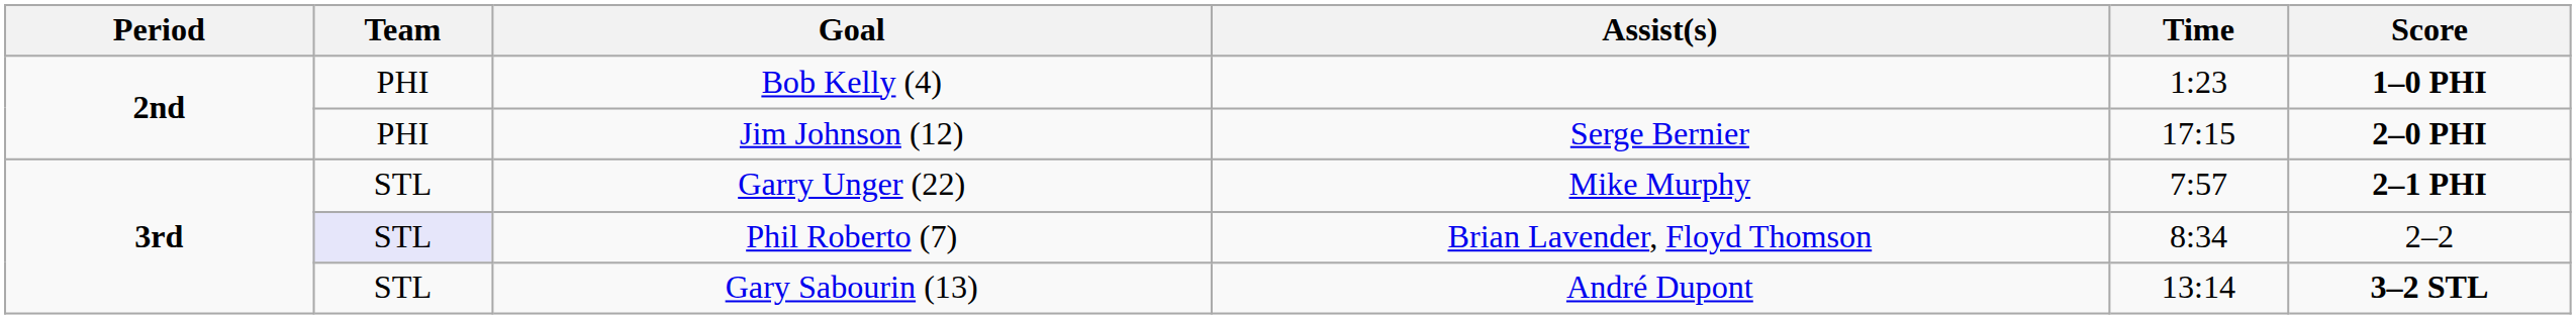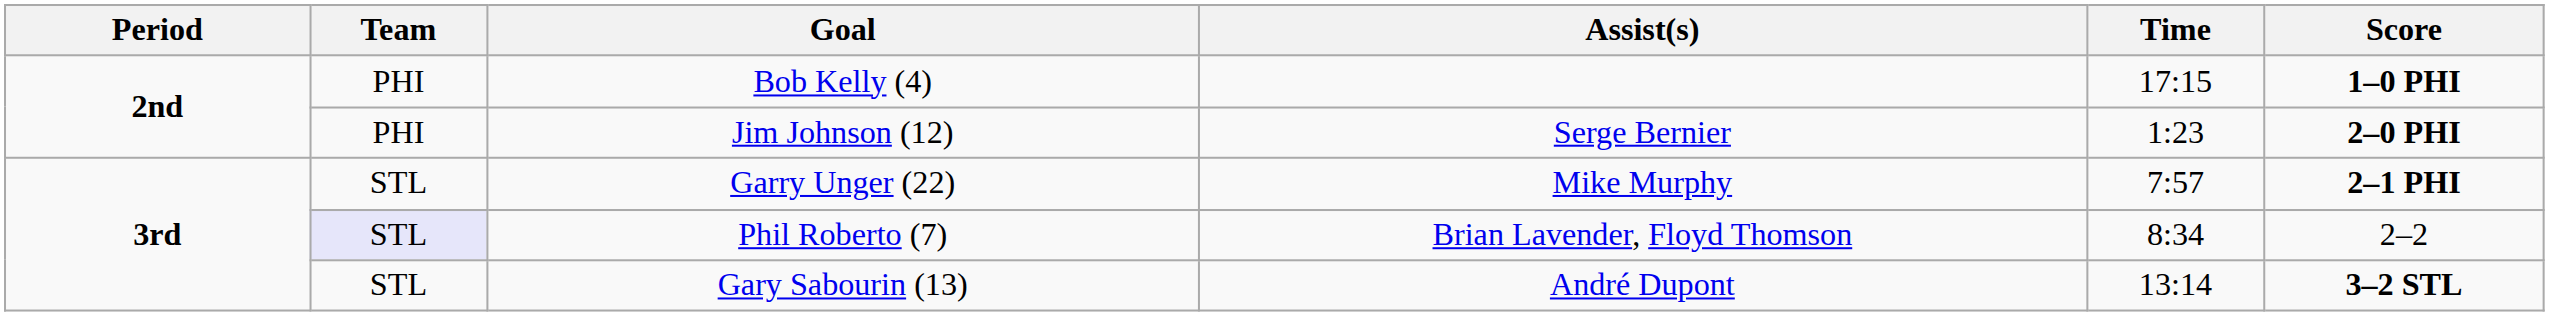Bob Kelly (4) | Time: 1:23 -> 17:15
Jim Johnson (12) | Time: 17:15 -> 1:23
